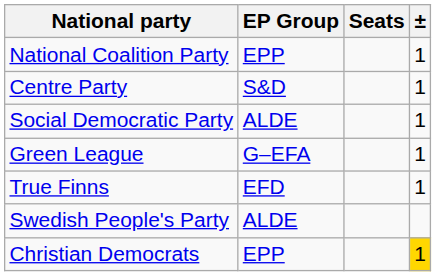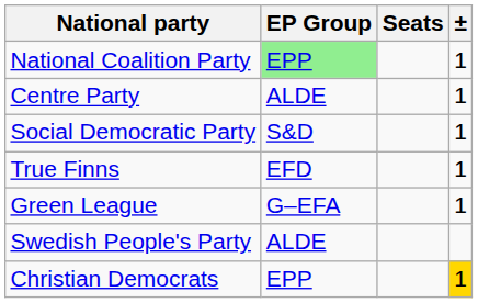National Coalition Party | EP Group: no background -> lightgreen background
Centre Party | EP Group: S&D -> ALDE
Social Democratic Party | EP Group: ALDE -> S&D
rows swapped: Green League <-> True Finns
